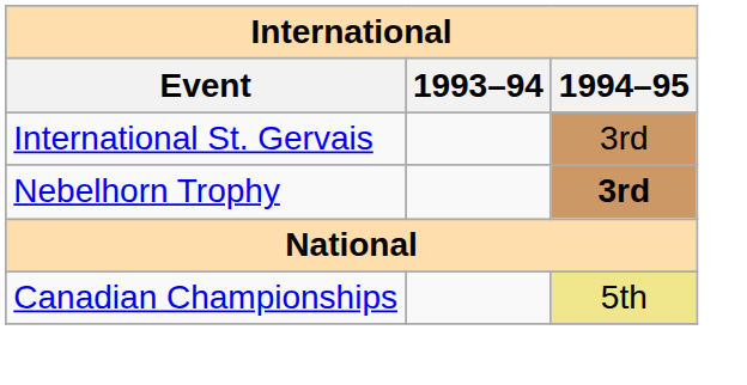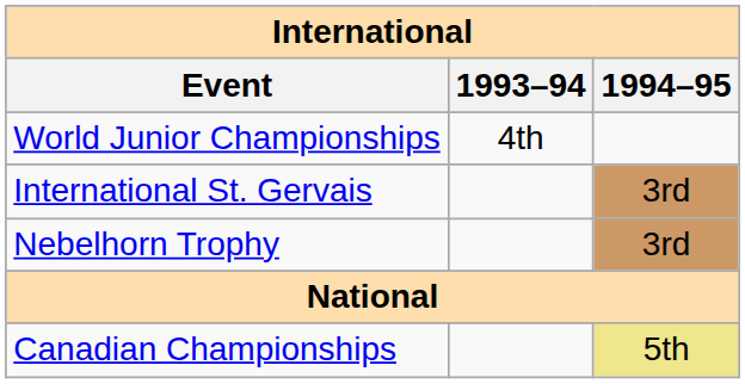+ row: World Junior Championships | 4th
Nebelhorn Trophy | 1994–95: bold -> normal
